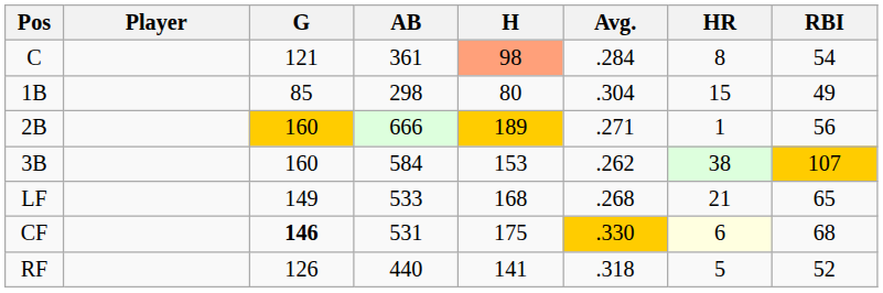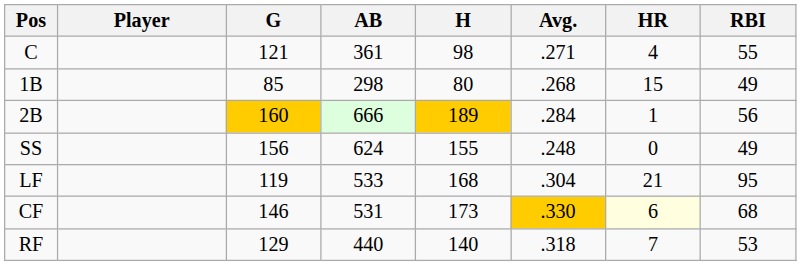C | H: lightsalmon background -> no background
C | Avg.: .284 -> .271
C | HR: 8 -> 4
C | RBI: 54 -> 55
1B | Avg.: .304 -> .268
2B | Avg.: .271 -> .284
+ row: SS | 156 | 624 | 155 | .248 | 0 | 49
- row: 3B | 160 | 584 | 153 | .262 | 38 | 107
LF | G: 149 -> 119
LF | Avg.: .268 -> .304
LF | RBI: 65 -> 95
CF | G: bold -> normal
CF | H: 175 -> 173
RF | G: 126 -> 129
RF | H: 141 -> 140
RF | HR: 5 -> 7
RF | RBI: 52 -> 53
